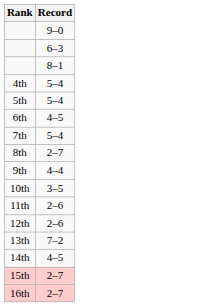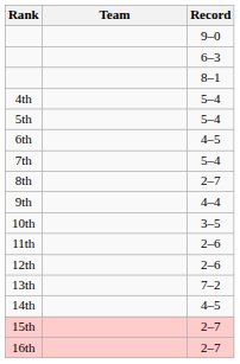+ column: Team
